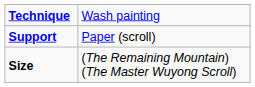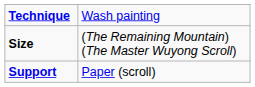rows swapped: Support <-> Size
